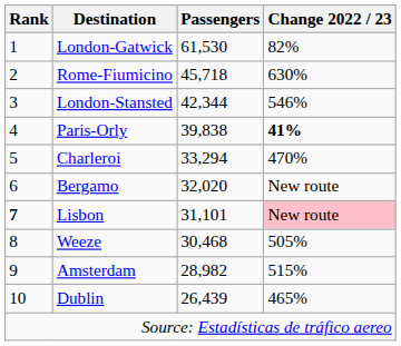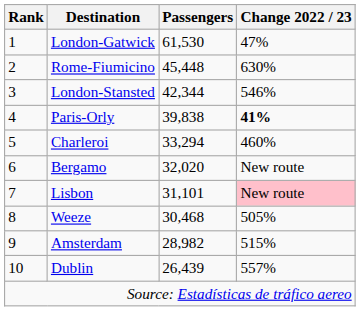London-Gatwick | Change 2022 / 23: 82% -> 47%
Rome-Fiumicino | Passengers: 45,718 -> 45,448
Charleroi | Change 2022 / 23: 470% -> 460%
Lisbon | Rank: bold -> normal
Dublin | Change 2022 / 23: 465% -> 557%
